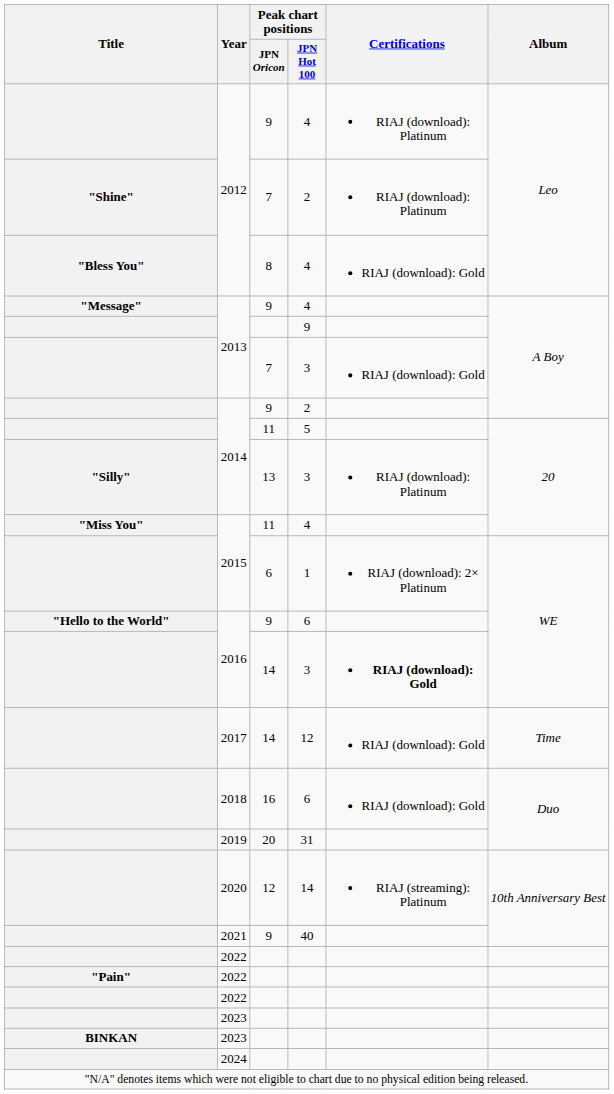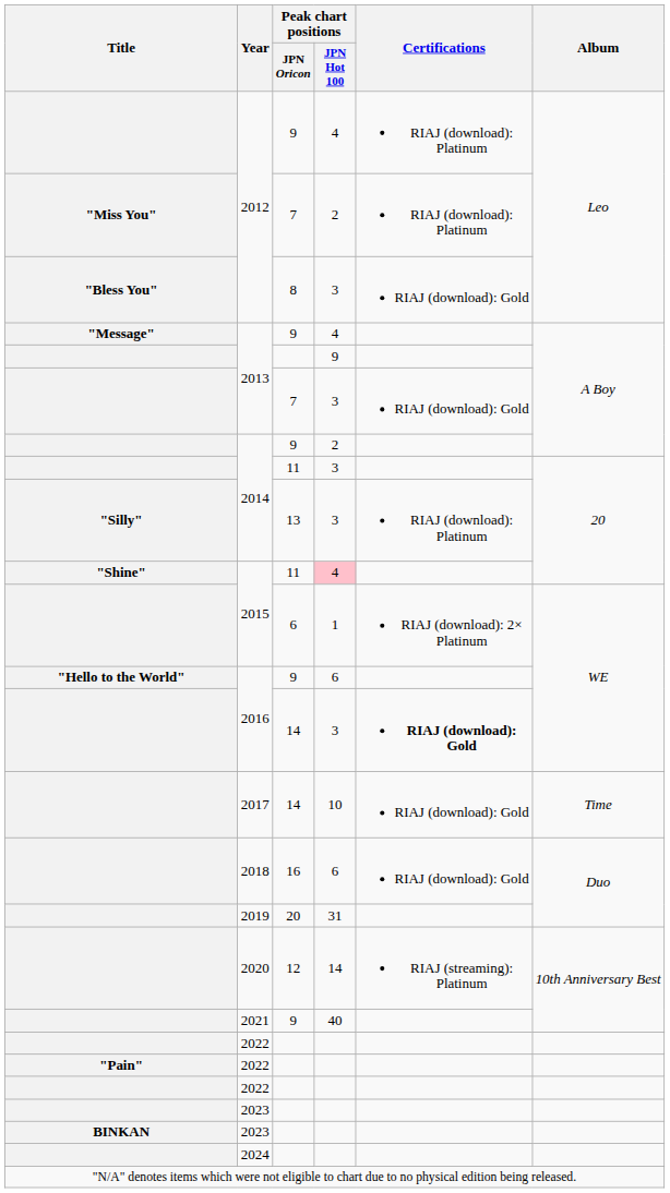2012 / 7 | Title: "Shine" -> "Miss You"
2012 / 8 | Peak chart positions / JPN Hot 100: 4 -> 3
2014 / 11 | Peak chart positions / JPN Hot 100: 5 -> 3
2015 / 11 | Title: "Miss You" -> "Shine"
2015 / 11 | Peak chart positions / JPN Hot 100: no background -> pink background
2017 | Peak chart positions / JPN Hot 100: 12 -> 10
